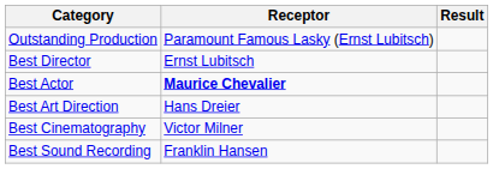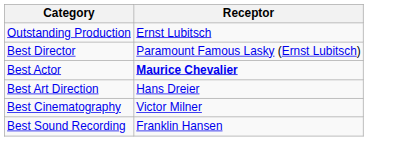- column: Result
Outstanding Production | Receptor: Paramount Famous Lasky (Ernst Lubitsch) -> Ernst Lubitsch
Best Director | Receptor: Ernst Lubitsch -> Paramount Famous Lasky (Ernst Lubitsch)
